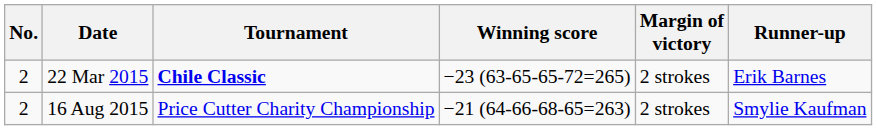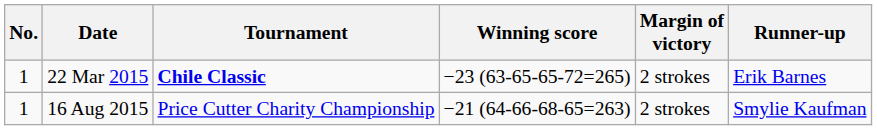22 Mar 2015 | No.: 2 -> 1
16 Aug 2015 | No.: 2 -> 1
